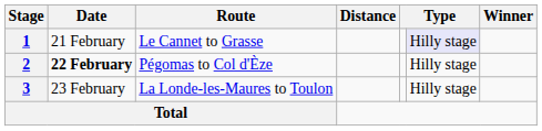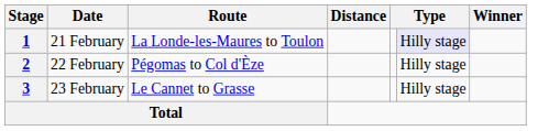1 | Route: Le Cannet to Grasse -> La Londe-les-Maures to Toulon
2 | Date: bold -> normal
3 | Route: La Londe-les-Maures to Toulon -> Le Cannet to Grasse
